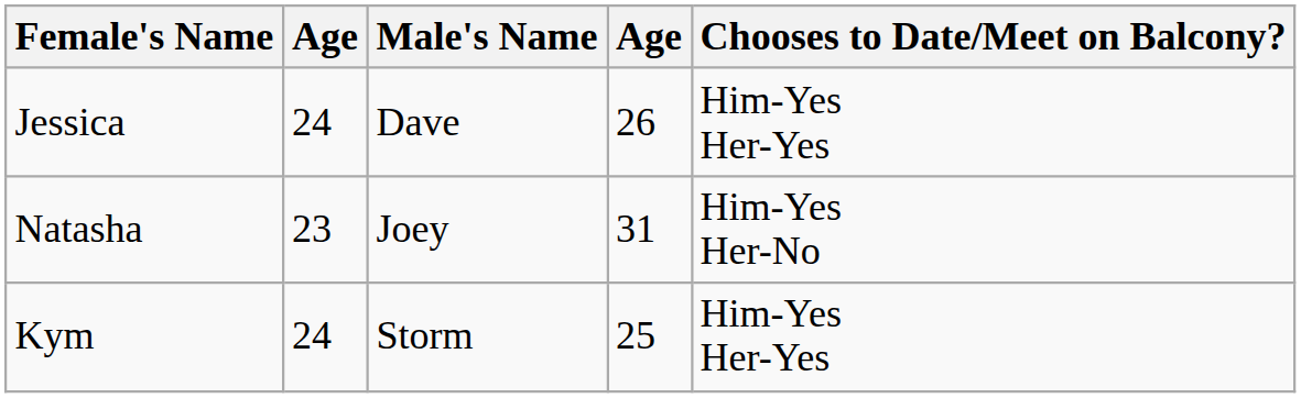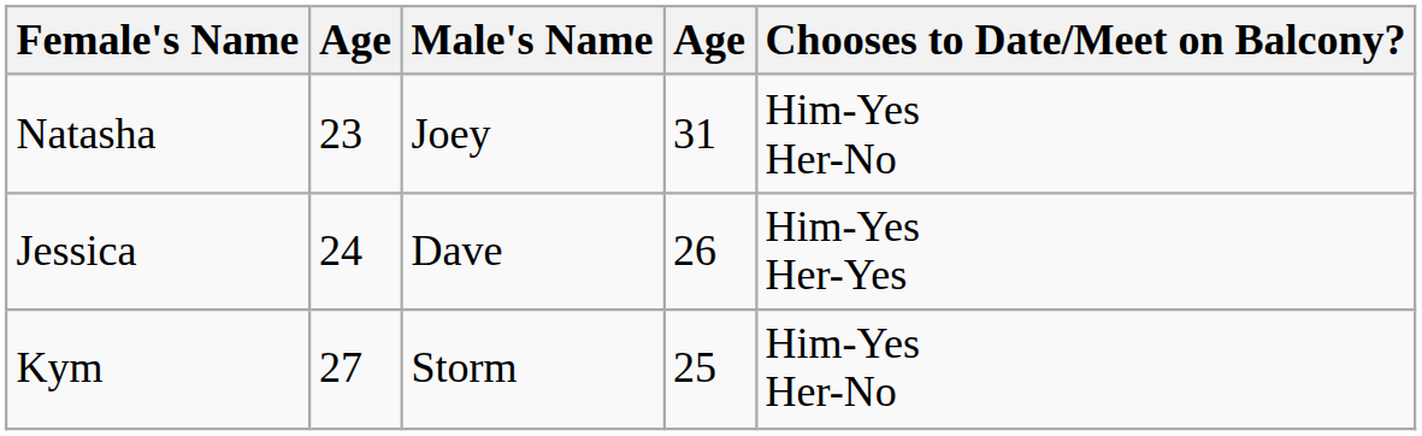rows swapped: Natasha <-> Jessica
Kym | column 2: 24 -> 27
Kym | Chooses to Date/Meet on Balcony?: Him-Yes Her-Yes -> Him-Yes Her-No
